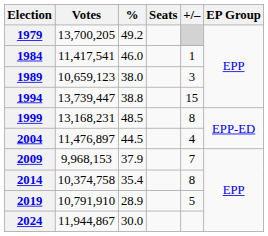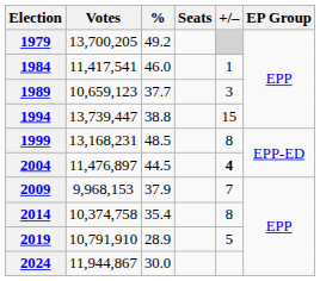1989 | %: 38.0 -> 37.7
2004 | +/–: normal -> bold
